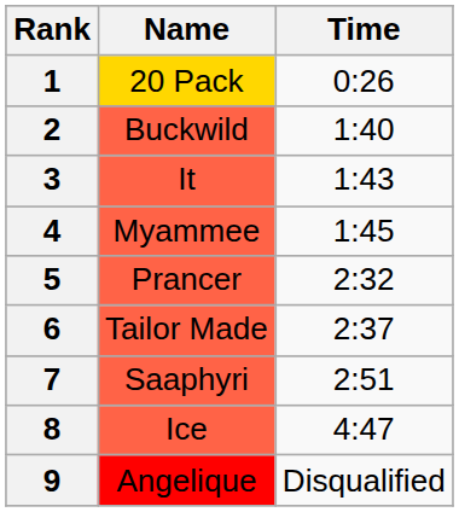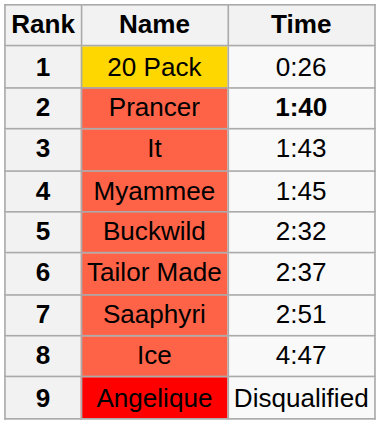2 | Name: Buckwild -> Prancer
2 | Time: normal -> bold
5 | Name: Prancer -> Buckwild
